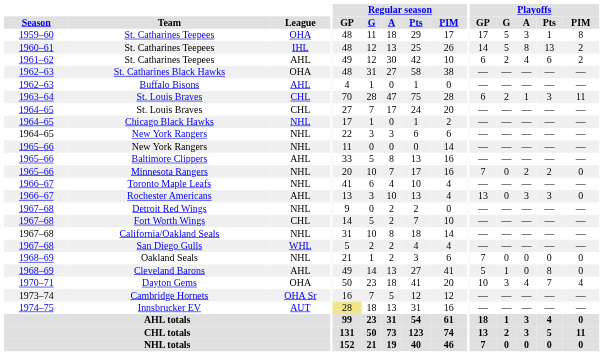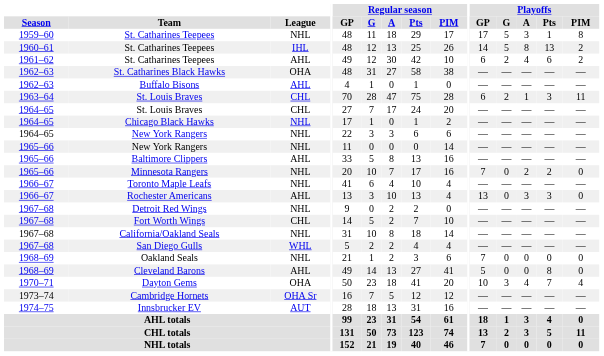1959–60 / St. Catharines Teepees | League: OHA -> NHL
Cleveland Barons | Playoffs / G: 1 -> 0
Innsbrucker EV | Regular season / GP: khaki background -> no background
